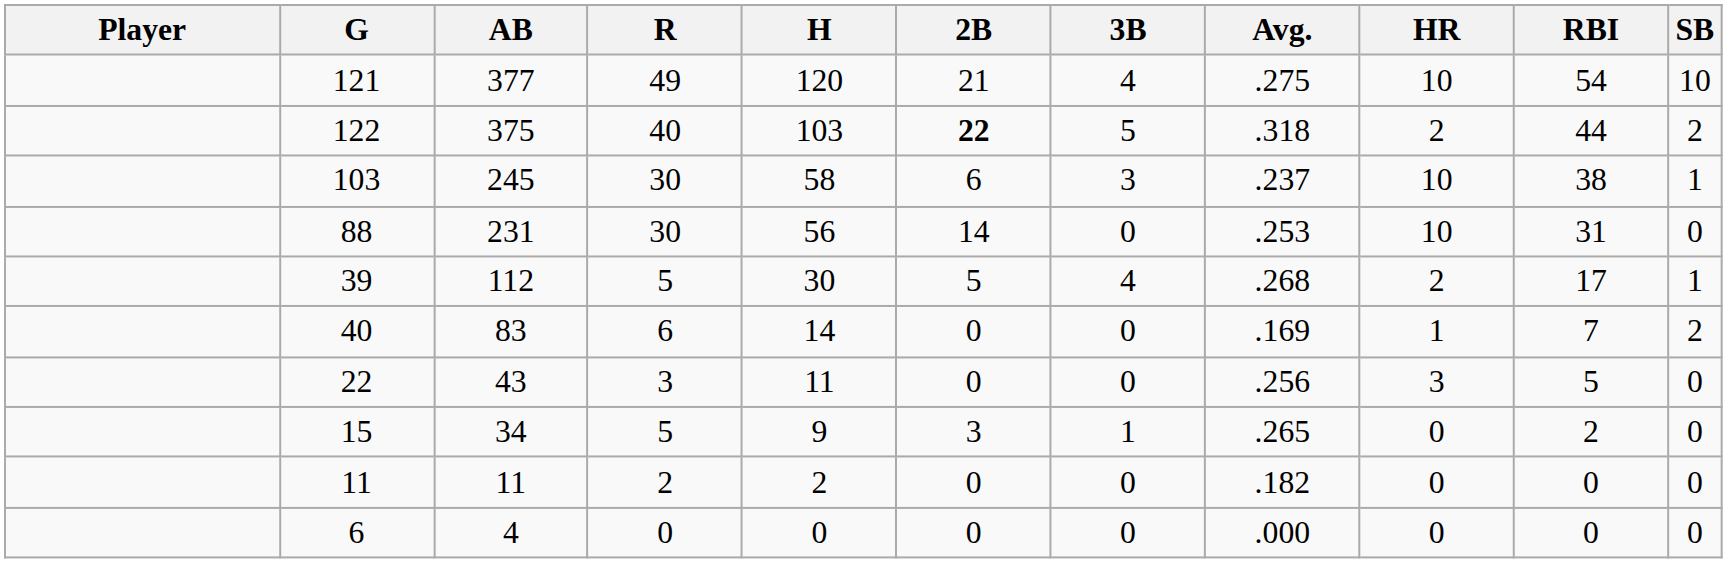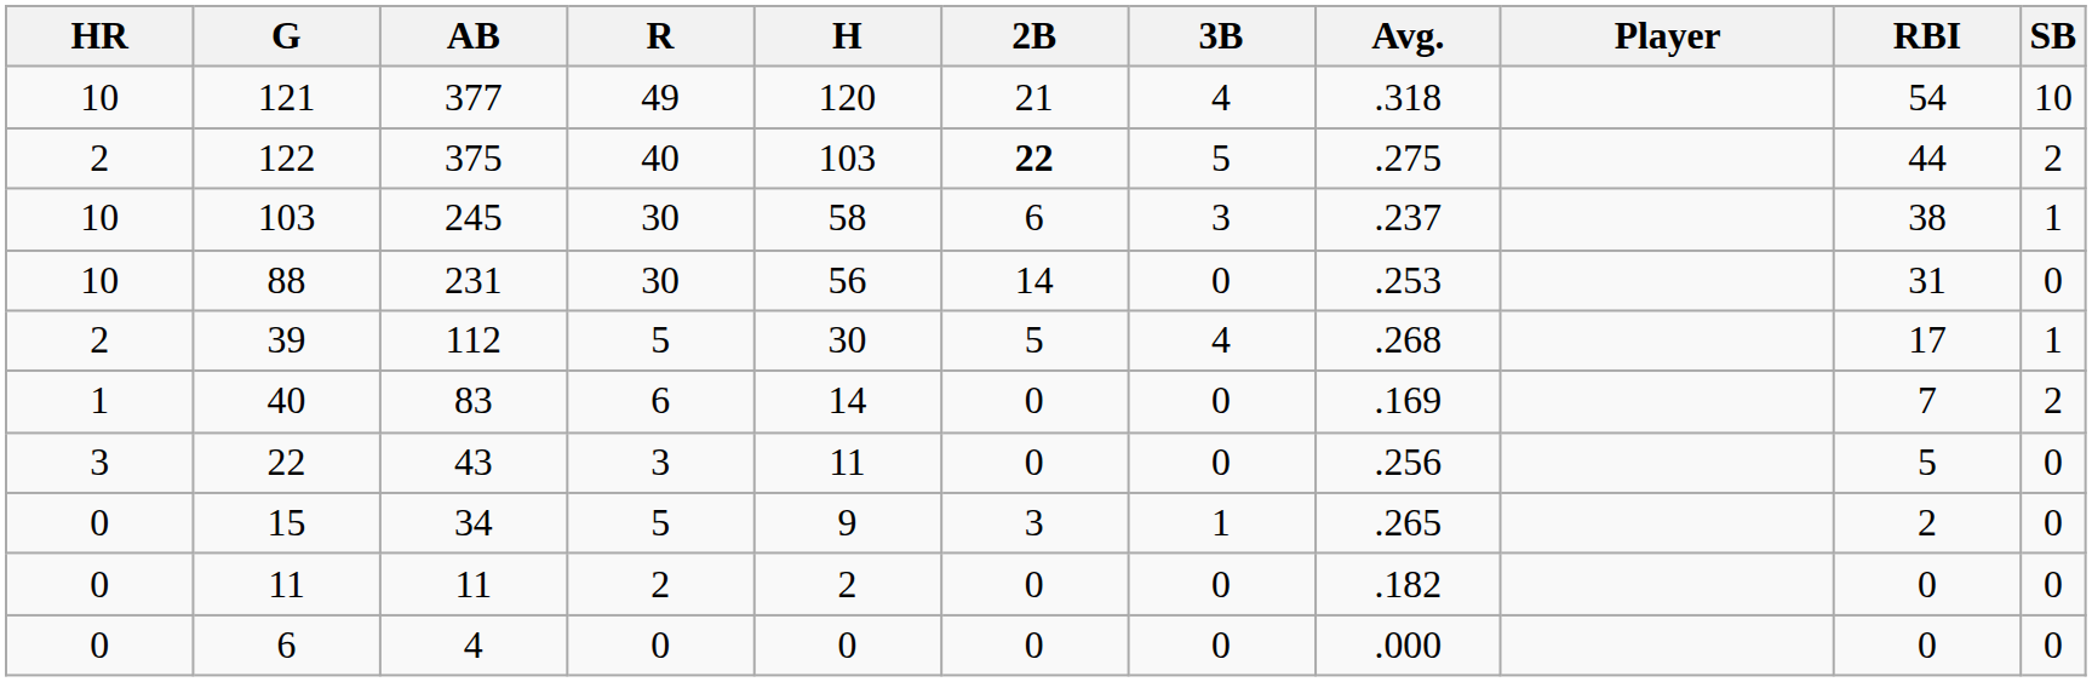columns swapped: Player <-> HR
121 | Avg.: .275 -> .318
122 | Avg.: .318 -> .275
